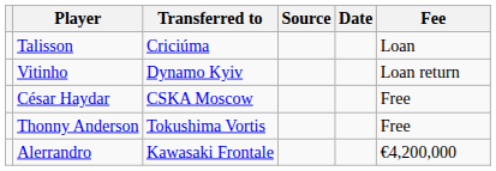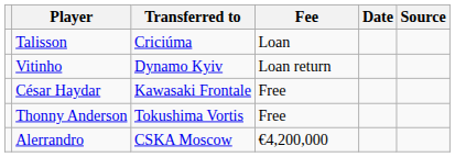columns swapped: Fee <-> Source
César Haydar | Transferred to: CSKA Moscow -> Kawasaki Frontale
Alerrandro | Transferred to: Kawasaki Frontale -> CSKA Moscow
